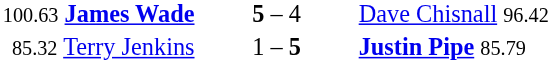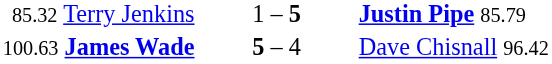rows swapped: 100.63 James Wade <-> 85.32 Terry Jenkins
